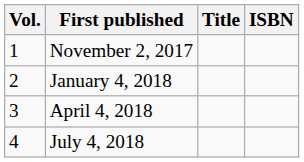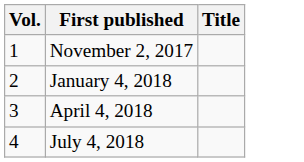- column: ISBN
